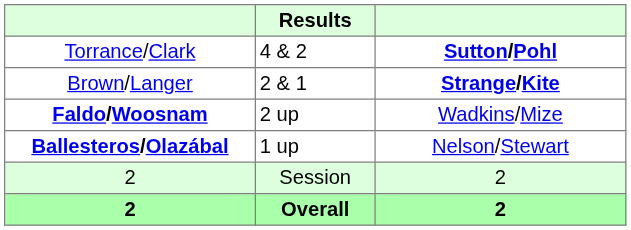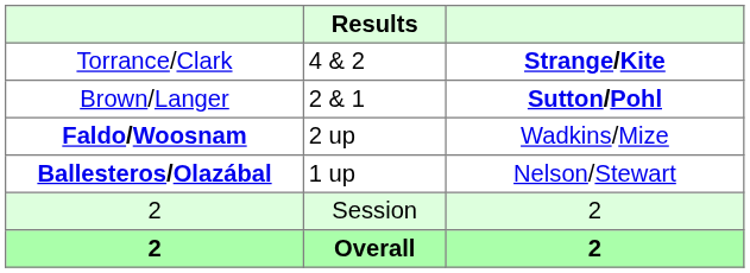Torrance/Clark | column 3: Sutton/Pohl -> Strange/Kite
Brown/Langer | column 3: Strange/Kite -> Sutton/Pohl
